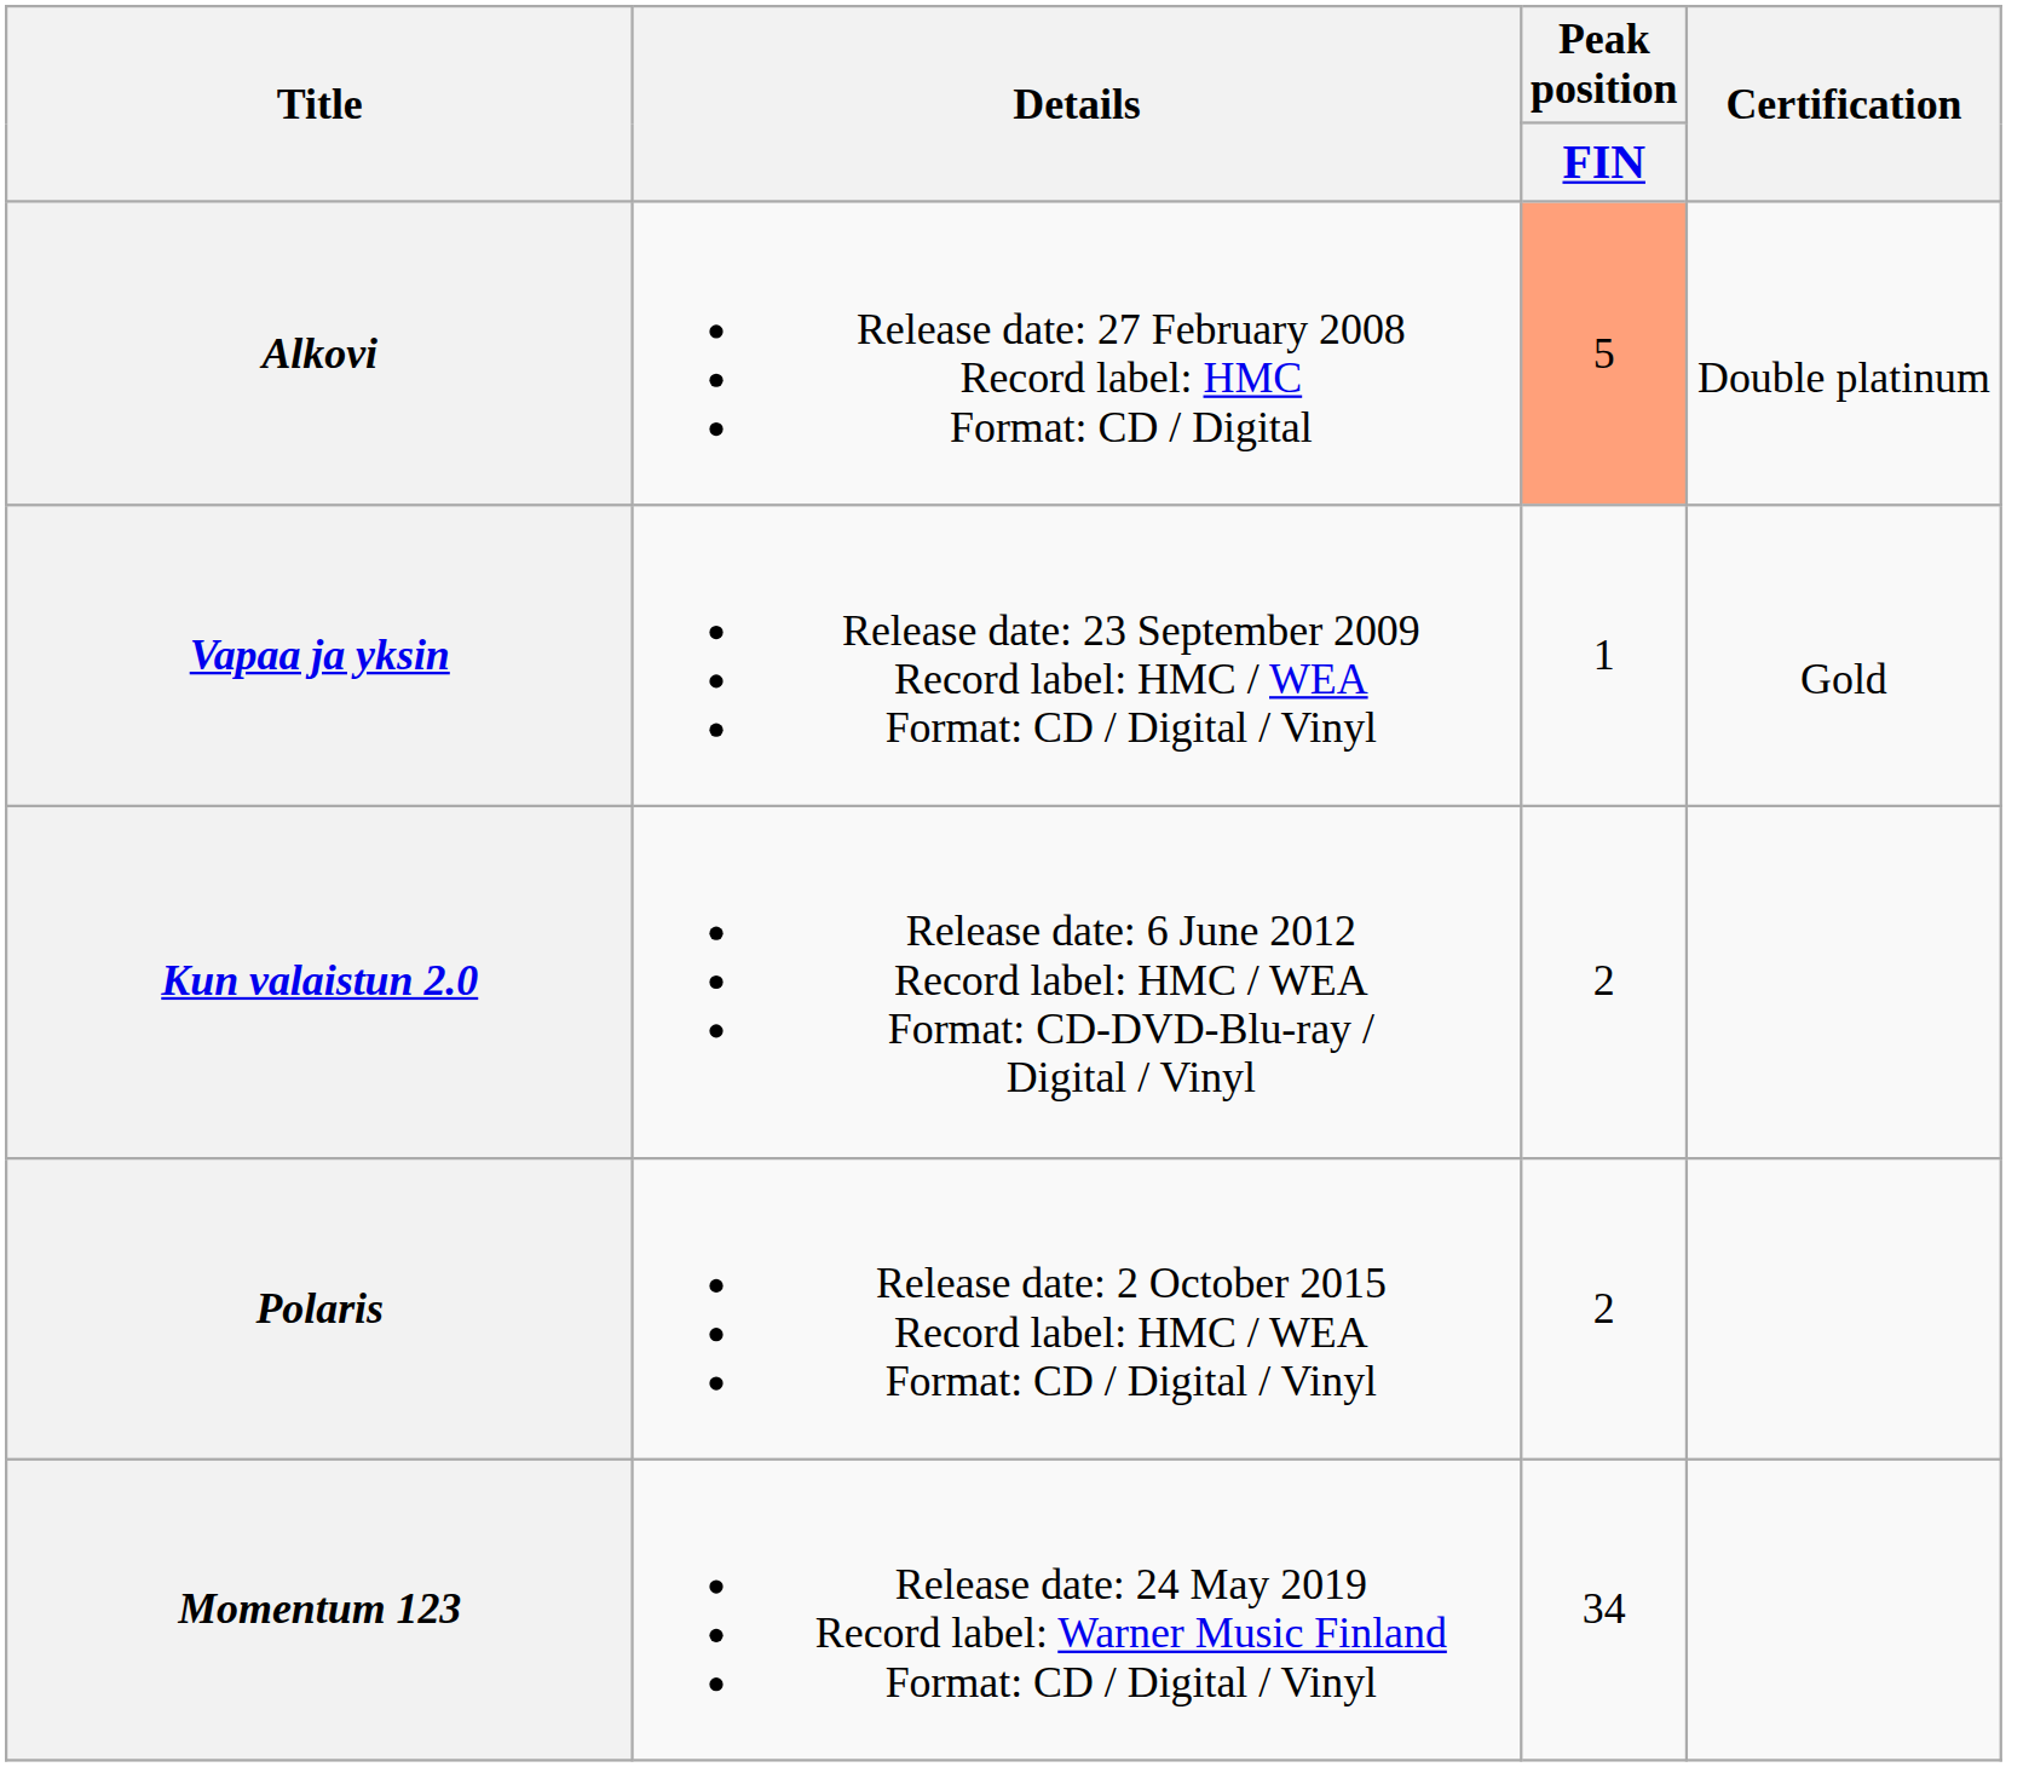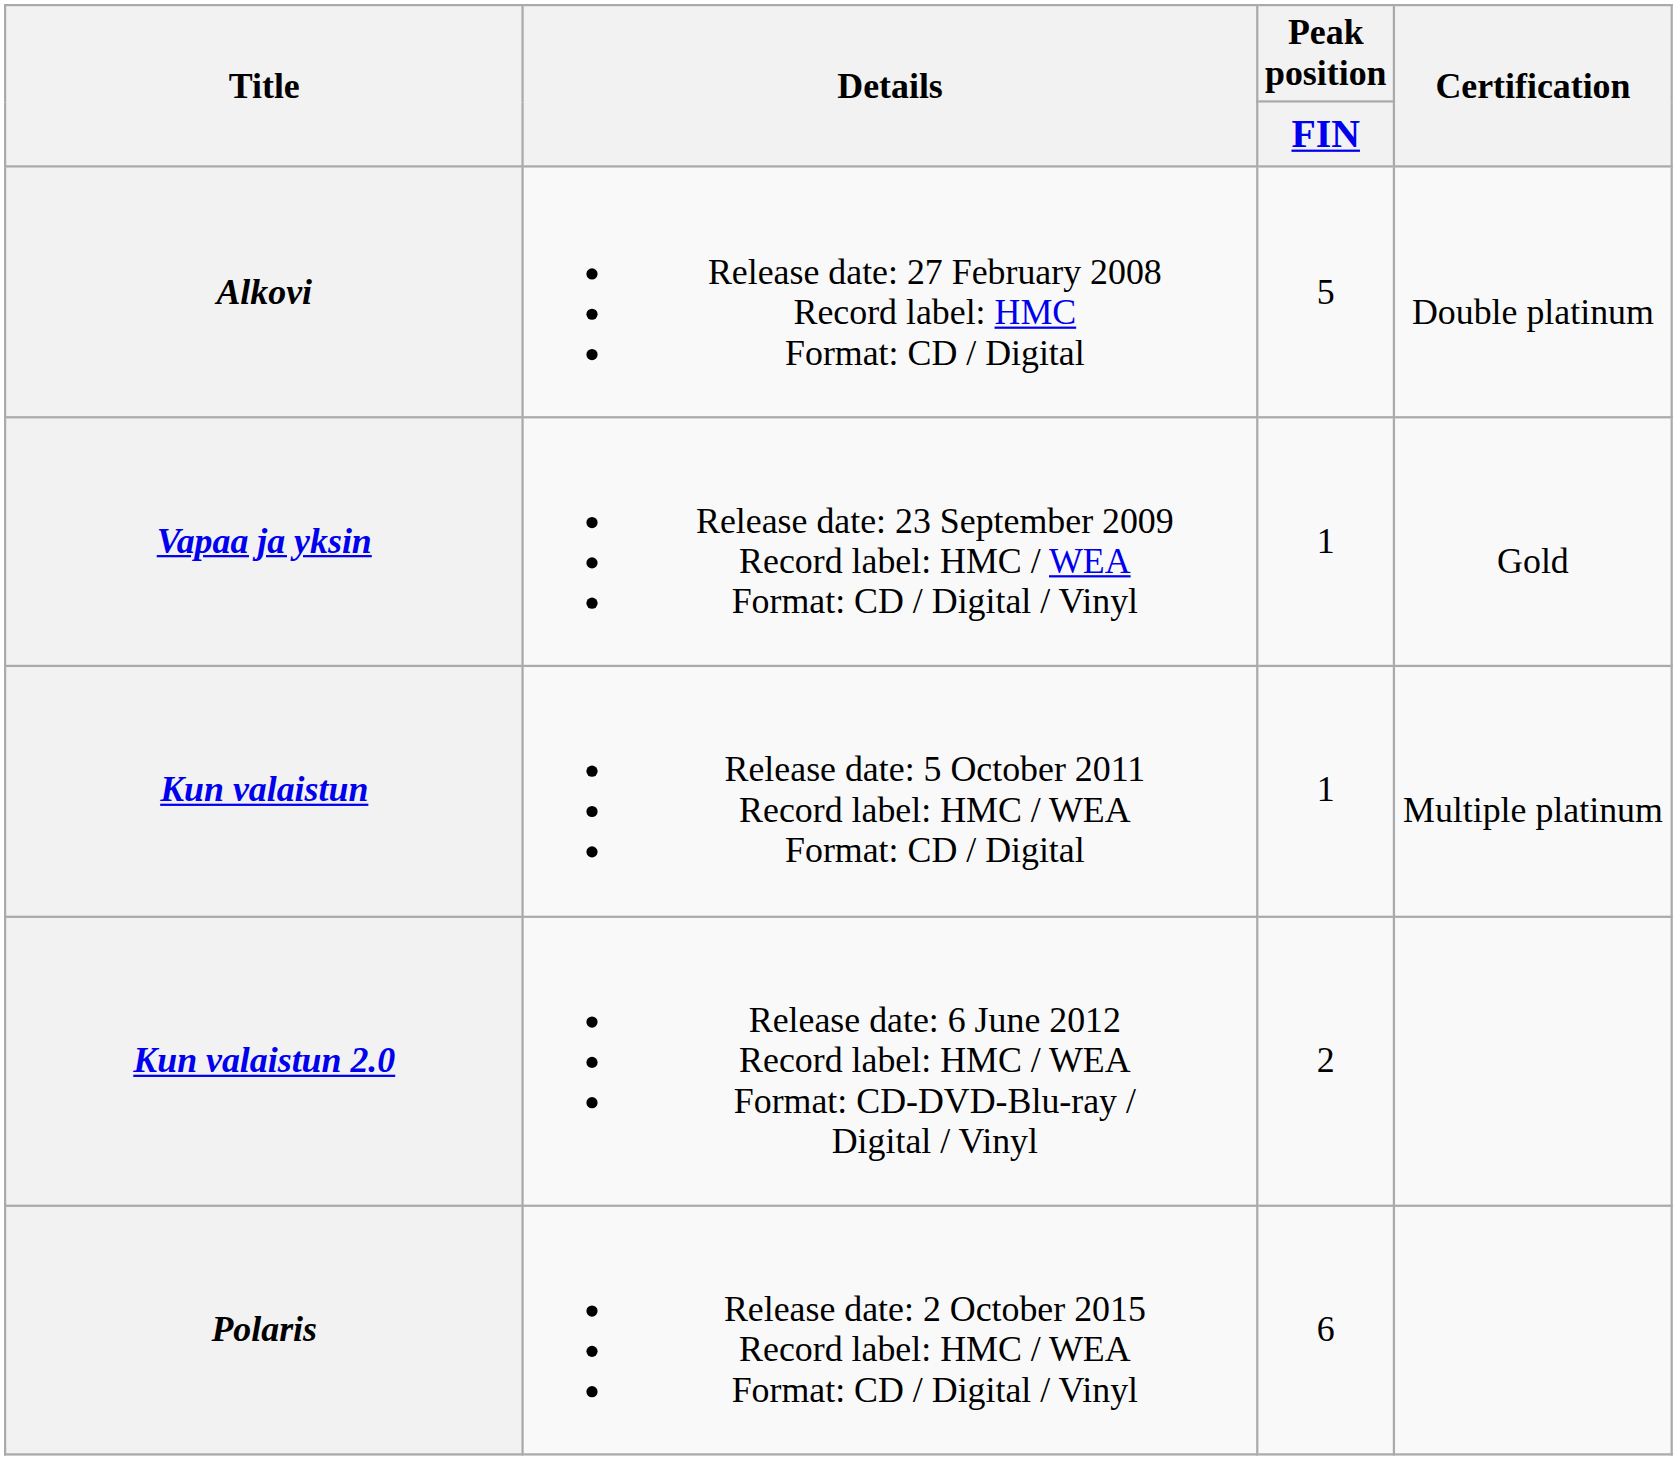Alkovi | Peak position / FIN: lightsalmon background -> no background
+ row: Kun valaistun | Release date: 5 October 2011 Record label: HMC / WEA Format: CD / Digital | 1 | Multiple platinum
Polaris | Peak position / FIN: 2 -> 6
- row: Momentum 123 | Release date: 24 May 2019 Record label: Warner Music Finland Format: CD / Digital / Vinyl | 34
